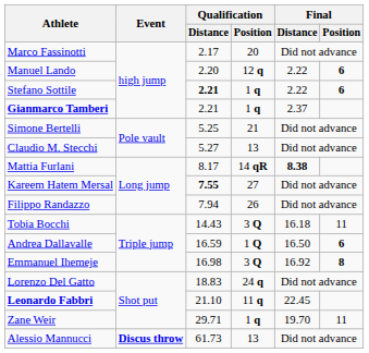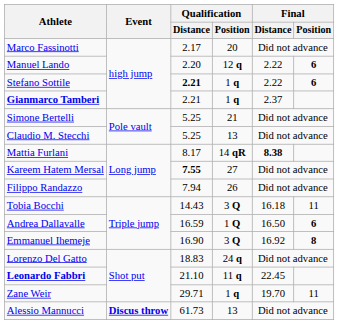Claudio M. Stecchi | Qualification / Distance: 5.27 -> 5.25
Emmanuel Ihemeje | Qualification / Distance: 16.98 -> 16.90
